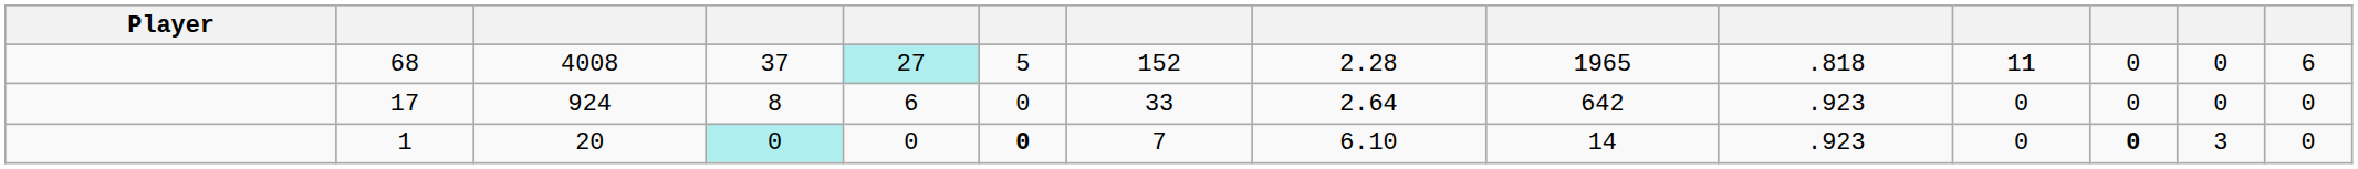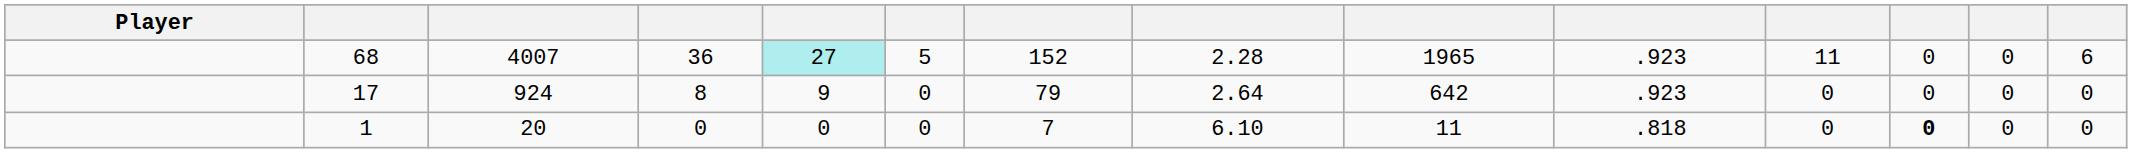68 | column 3: 4008 -> 4007
68 | column 4: 37 -> 36
68 | column 10: .818 -> .923
17 | column 5: 6 -> 9
17 | column 7: 33 -> 79
1 | column 4: paleturquoise background -> no background
1 | column 6: bold -> normal
1 | column 9: 14 -> 11
1 | column 10: .923 -> .818
1 | column 13: 3 -> 0
